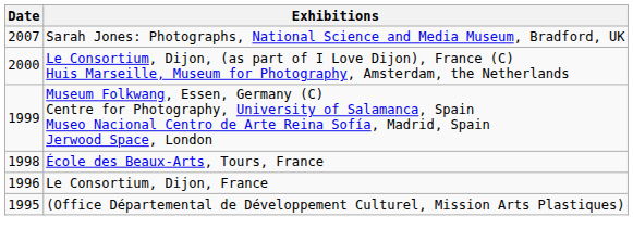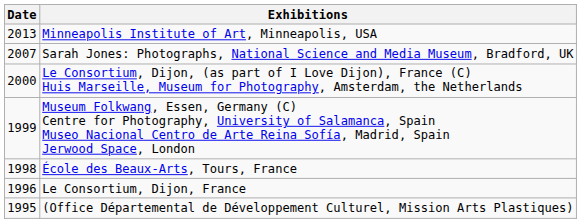+ row: 2013 | Minneapolis Institute of Art, Minneapolis, USA
